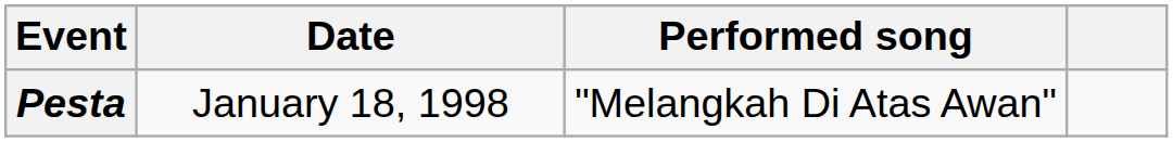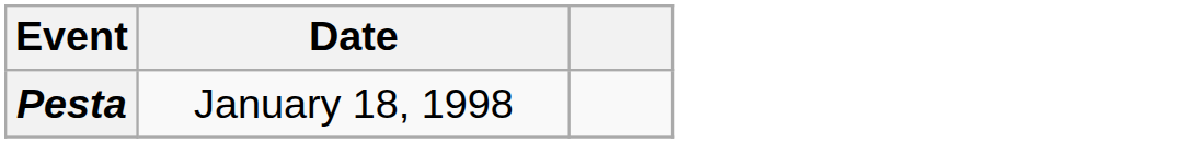- column: Performed song | "Melangkah Di Atas Awan"
